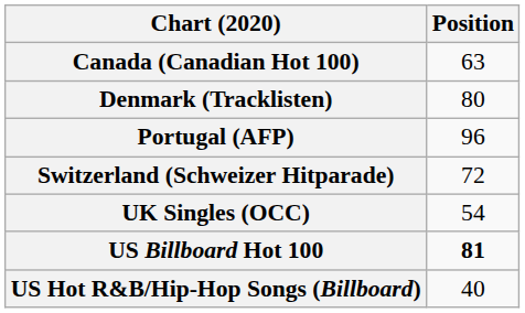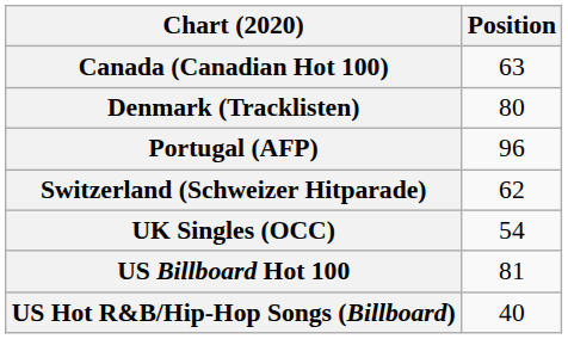Switzerland (Schweizer Hitparade) | Position: 72 -> 62
US Billboard Hot 100 | Position: bold -> normal
